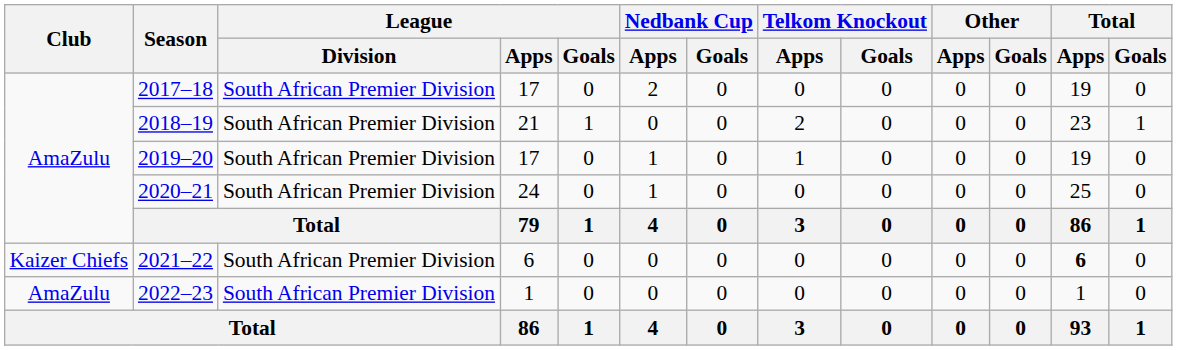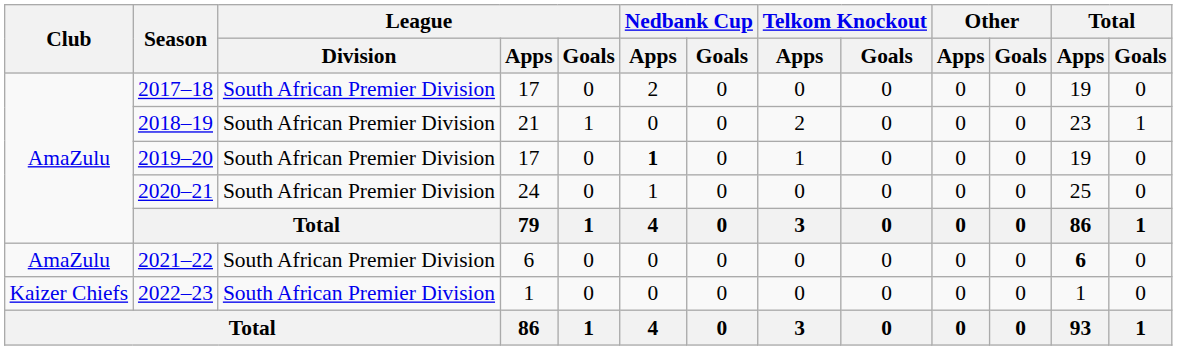2019–20 | Nedbank Cup / Apps: normal -> bold
2021–22 | Club: Kaizer Chiefs -> AmaZulu
2022–23 | Club: AmaZulu -> Kaizer Chiefs
